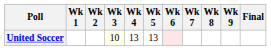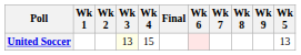columns swapped: Wk 5 <-> Final
United Soccer | Wk 3: 10 -> 13
United Soccer | Wk 4: 13 -> 15
